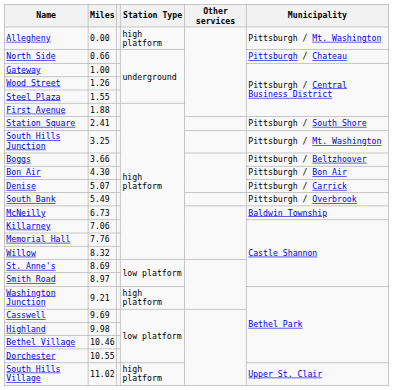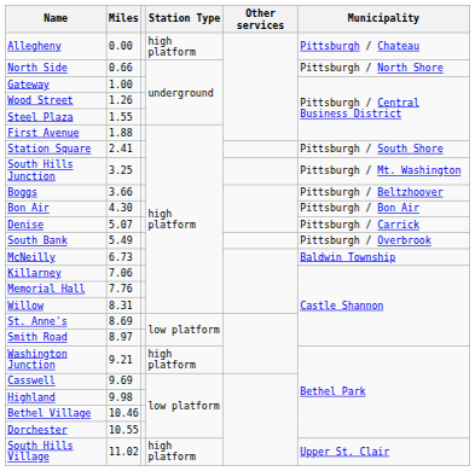Allegheny | Municipality: Pittsburgh / Mt. Washington -> Pittsburgh / Chateau
North Side | Municipality: Pittsburgh / Chateau -> Pittsburgh / North Shore
Willow | Miles: 8.32 -> 8.31
